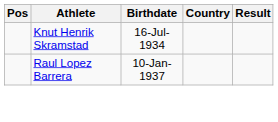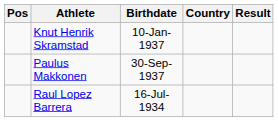Knut Henrik Skramstad | Birthdate: 16-Jul-1934 -> 10-Jan-1937
+ row: Paulus Makkonen | 30-Sep-1937
Raul Lopez Barrera | Birthdate: 10-Jan-1937 -> 16-Jul-1934
